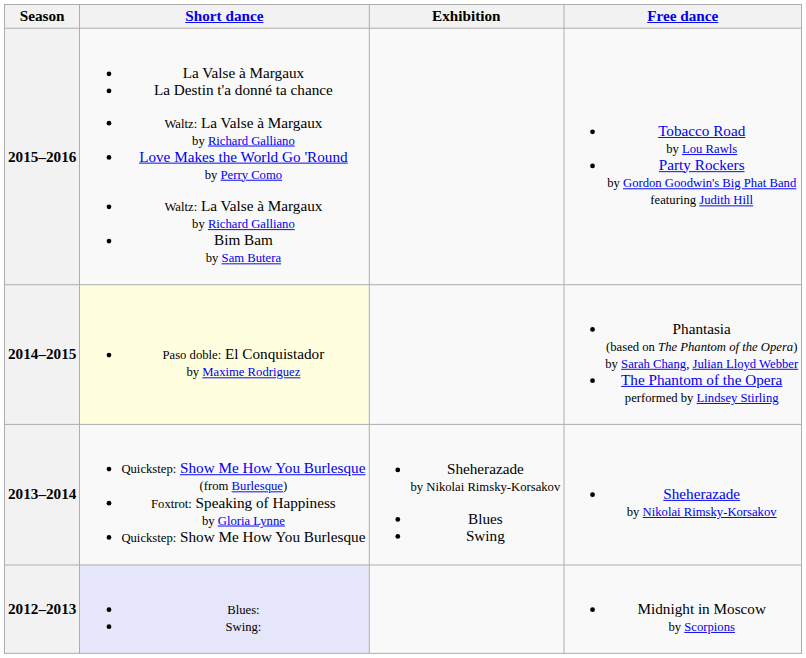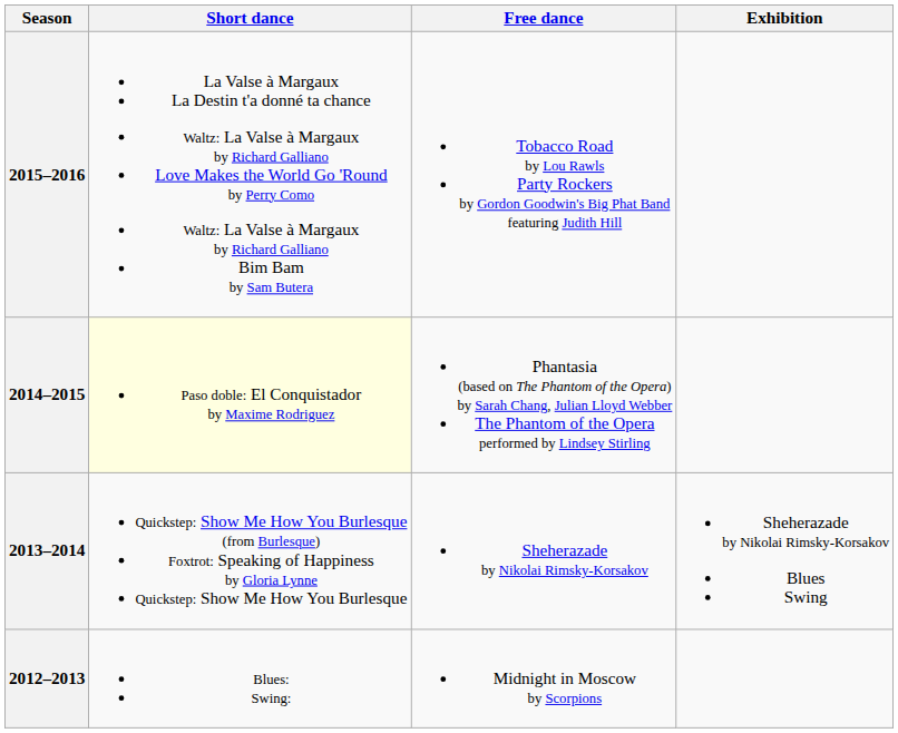columns swapped: Free dance <-> Exhibition
2012–2013 | Short dance: lavender background -> no background
